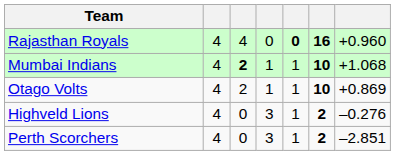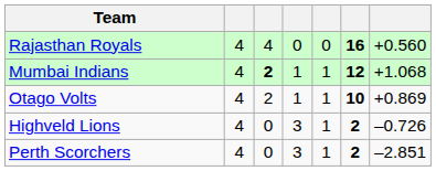Rajasthan Royals | column 5: bold -> normal
Rajasthan Royals | column 7: +0.960 -> +0.560
Mumbai Indians | column 6: 10 -> 12
Highveld Lions | column 7: –0.276 -> –0.726
